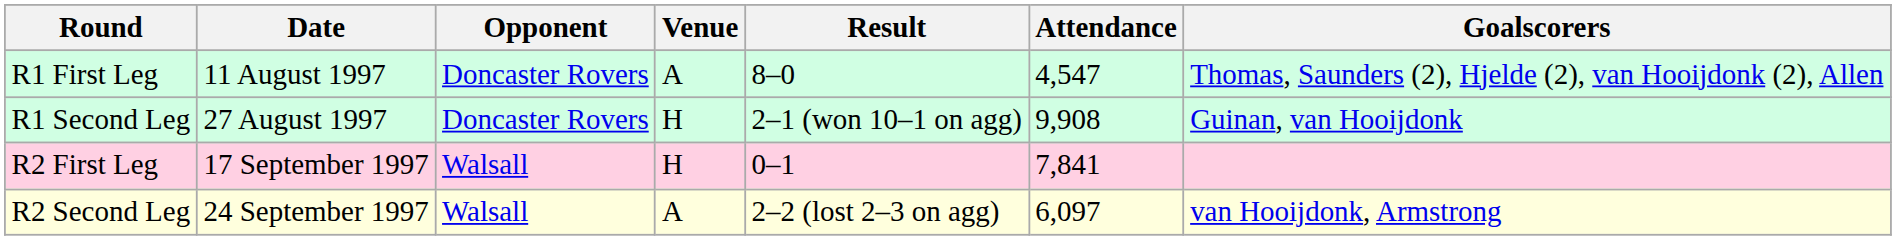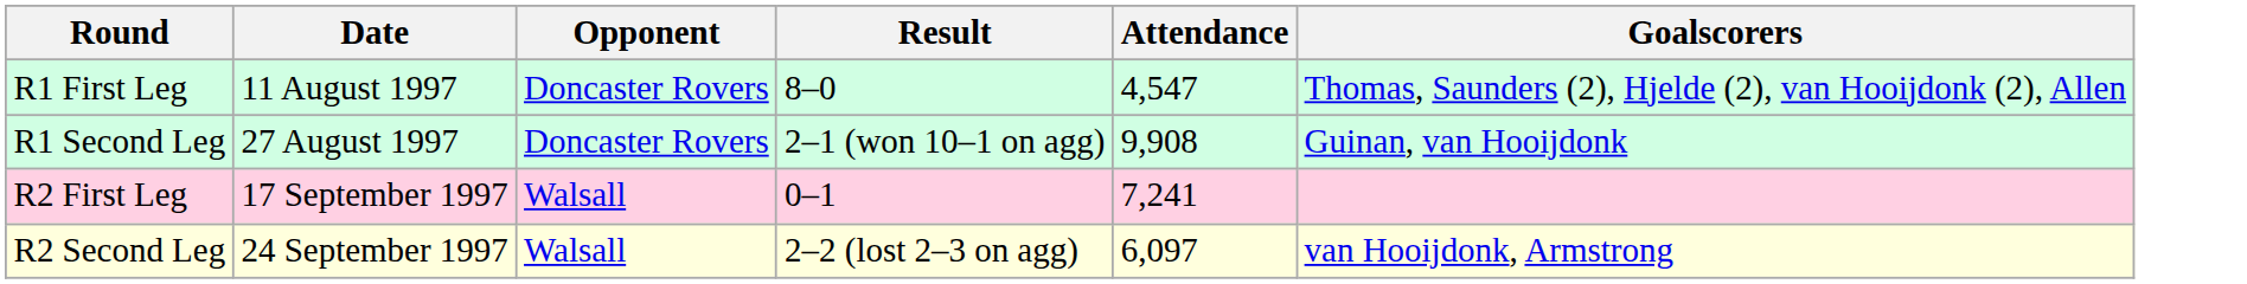- column: Venue | A | H | H | A
R2 First Leg | Attendance: 7,841 -> 7,241
